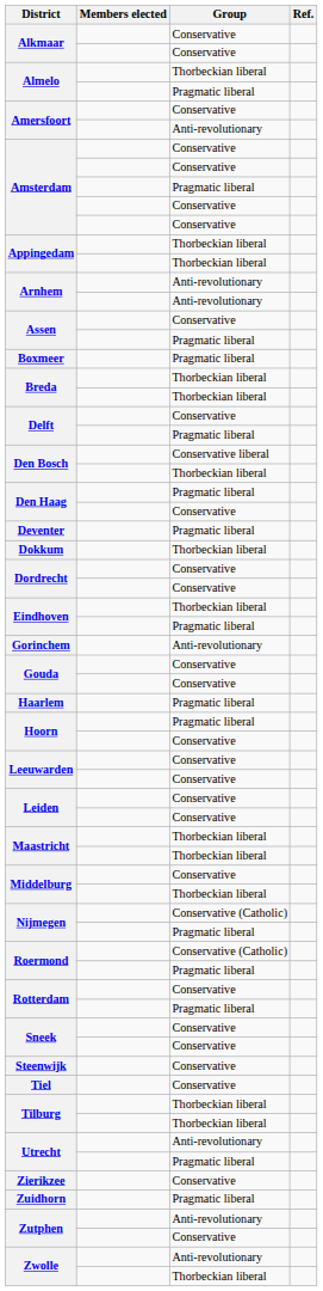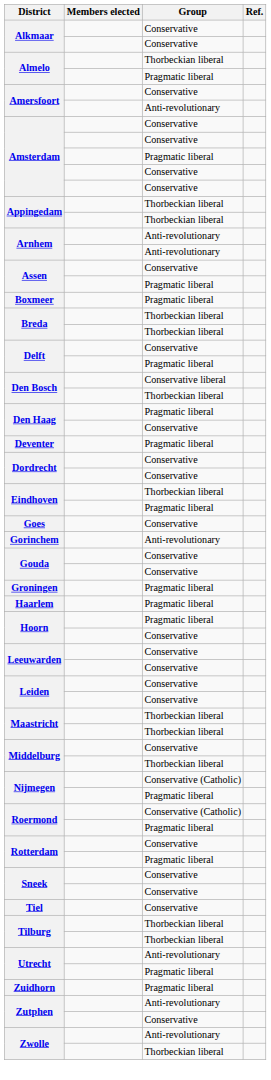- row: Dokkum | Thorbeckian liberal
+ row: Goes | Conservative
+ row: Groningen | Pragmatic liberal
- row: Steenwijk | Conservative
- row: Zierikzee | Conservative
